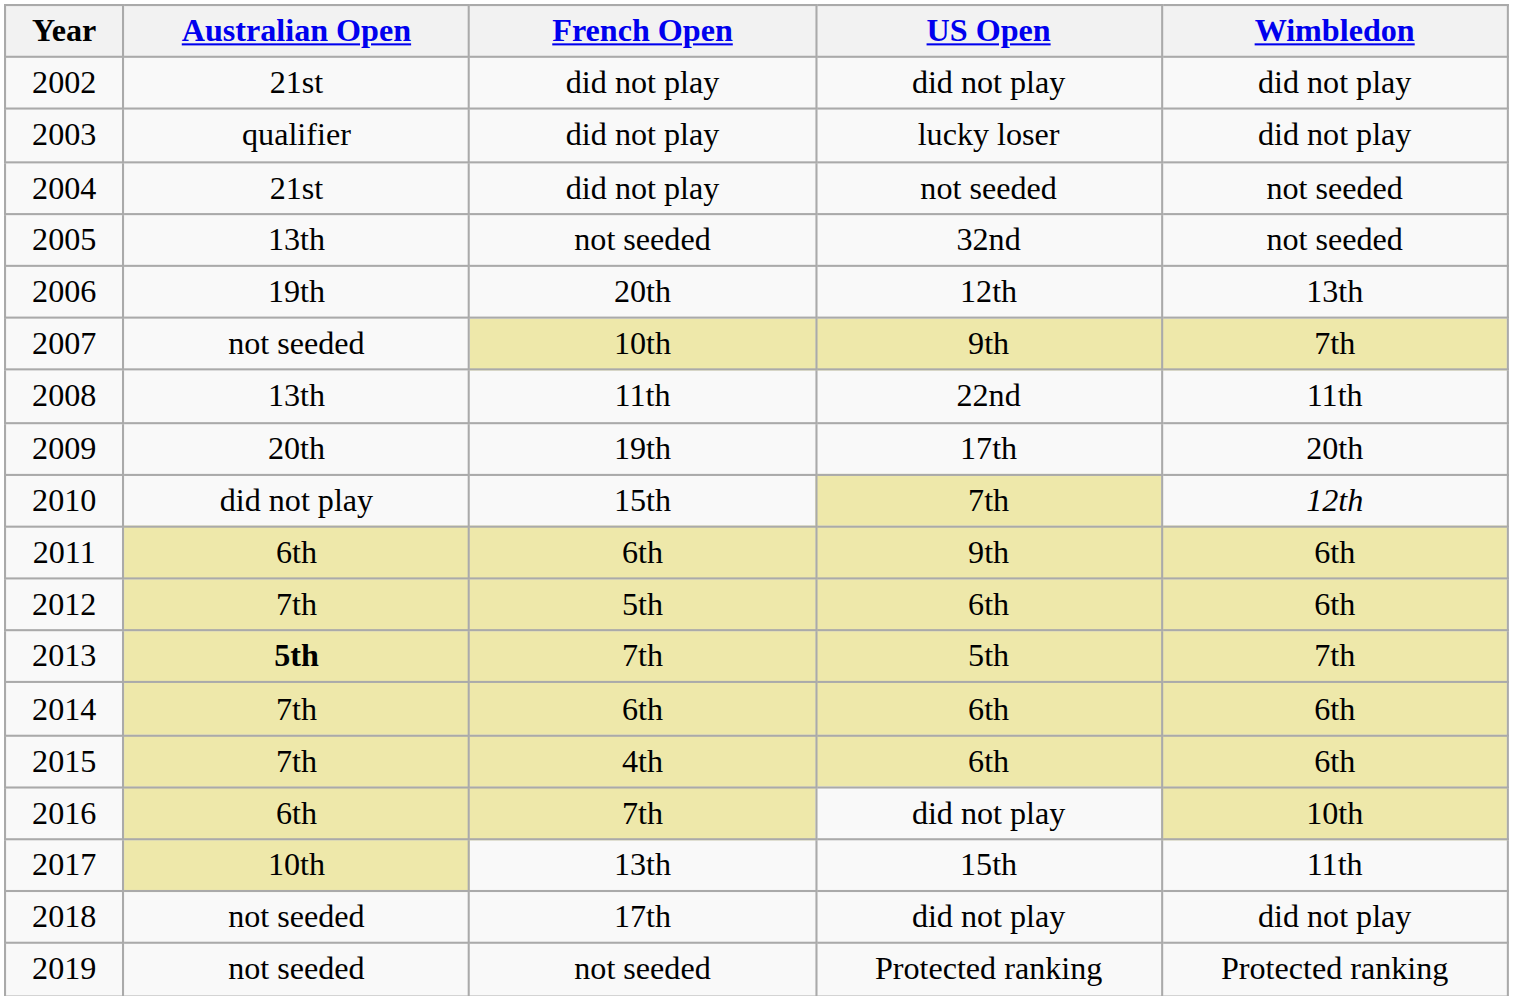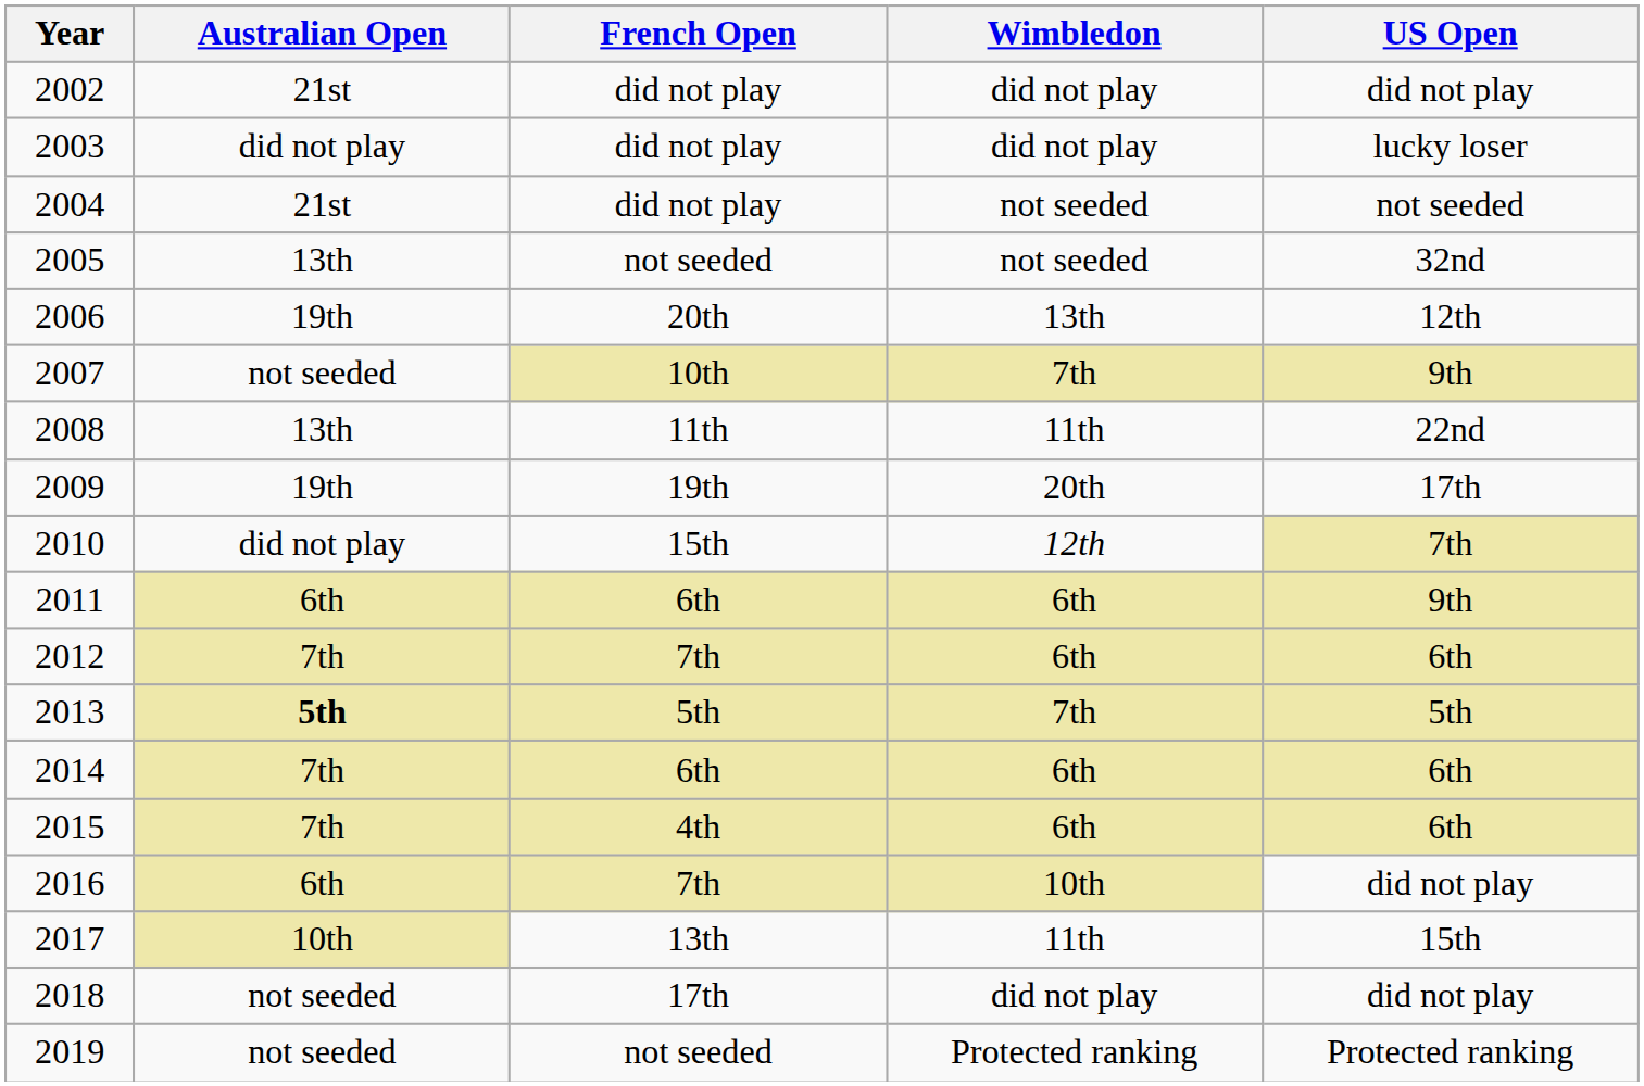columns swapped: Wimbledon <-> US Open
2003 | Australian Open: qualifier -> did not play
2009 | Australian Open: 20th -> 19th
2012 | French Open: 5th -> 7th
2013 | French Open: 7th -> 5th
